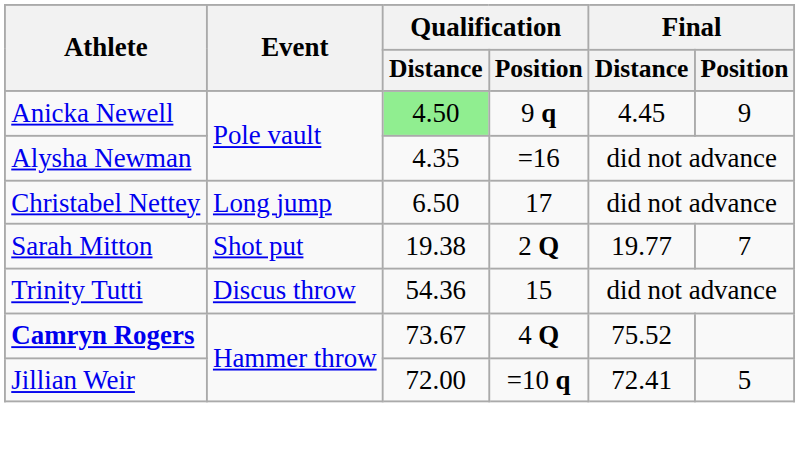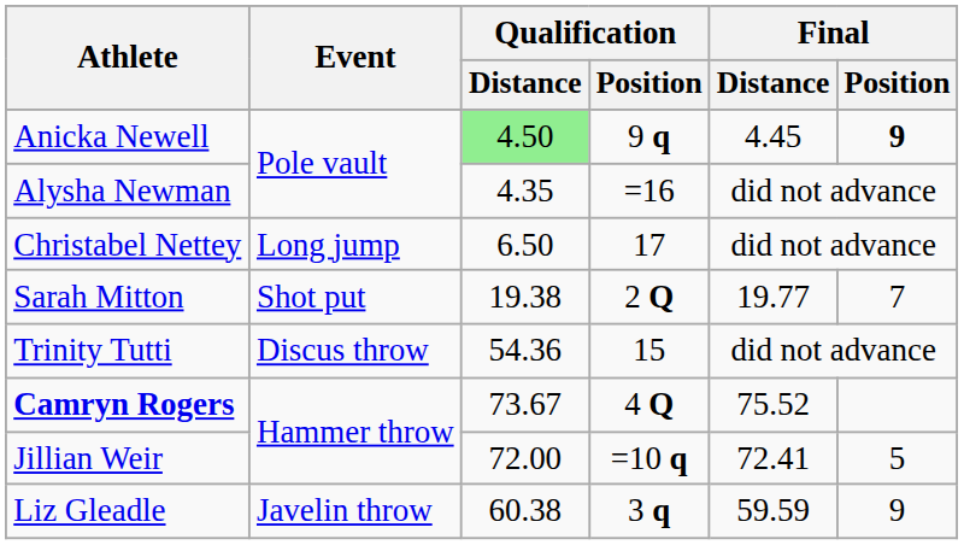Anicka Newell | Final / Position: normal -> bold
+ row: Liz Gleadle | Javelin throw | 60.38 | 3 q | 59.59 | 9
